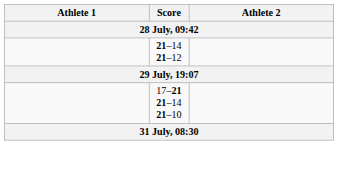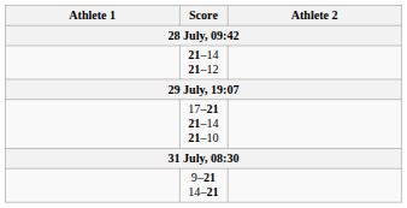+ row: 9–21 14–21
